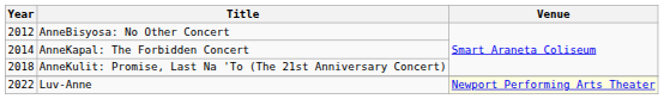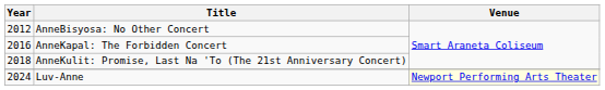AnneKapal: The Forbidden Concert | Year: 2014 -> 2016
Luv-Anne | Year: 2022 -> 2024
